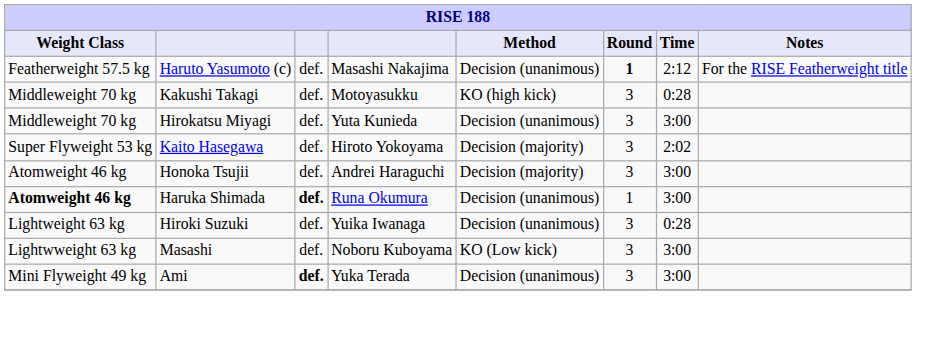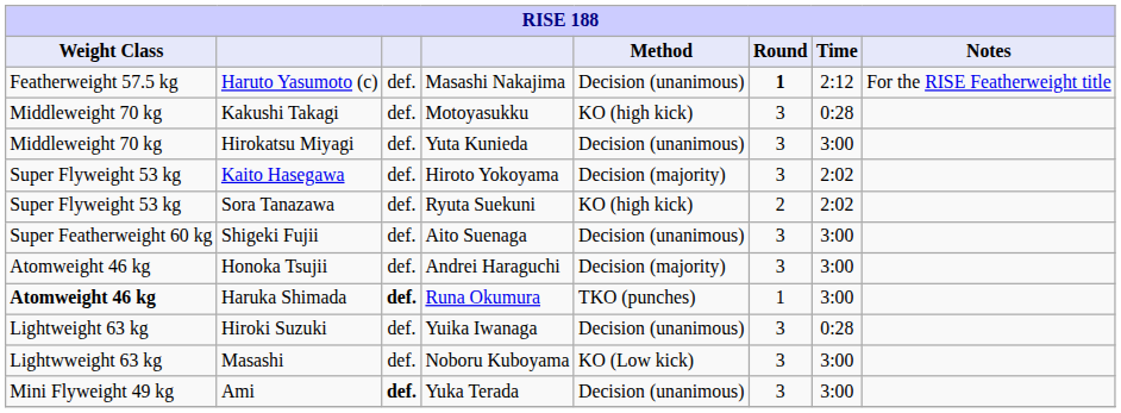+ row: Super Flyweight 53 kg | Sora Tanazawa | def. | Ryuta Suekuni | KO (high kick) | 2 | 2:02
+ row: Super Featherweight 60 kg | Shigeki Fujii | def. | Aito Suenaga | Decision (unanimous) | 3 | 3:00
Haruka Shimada | Method: Decision (unanimous) -> TKO (punches)
